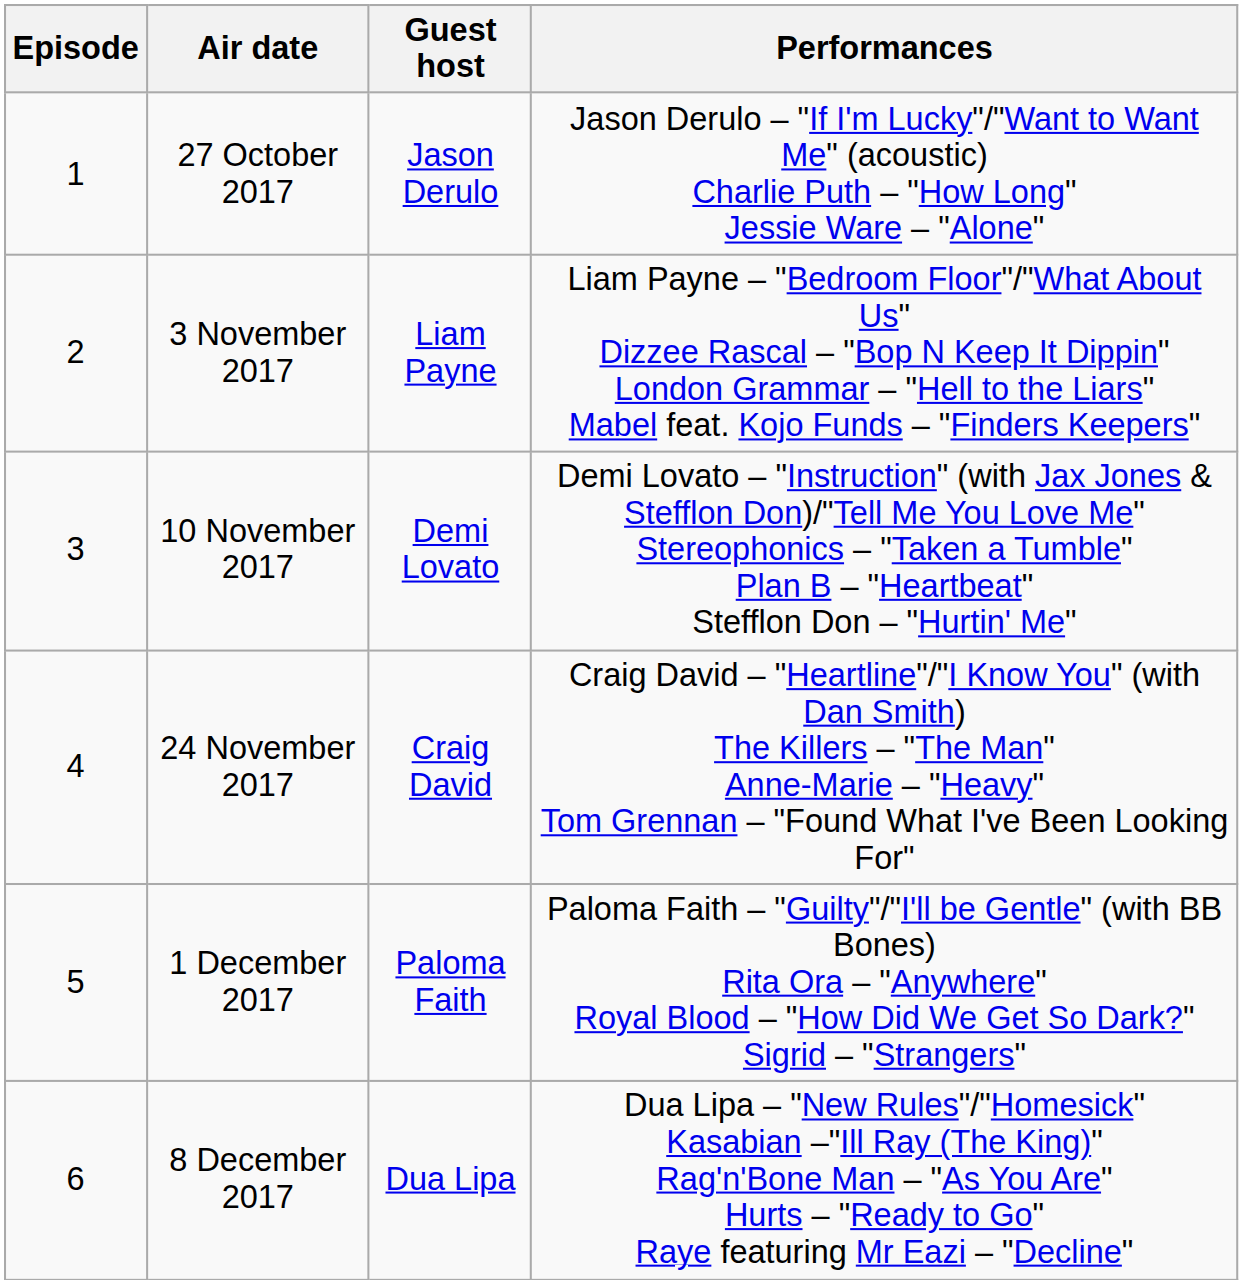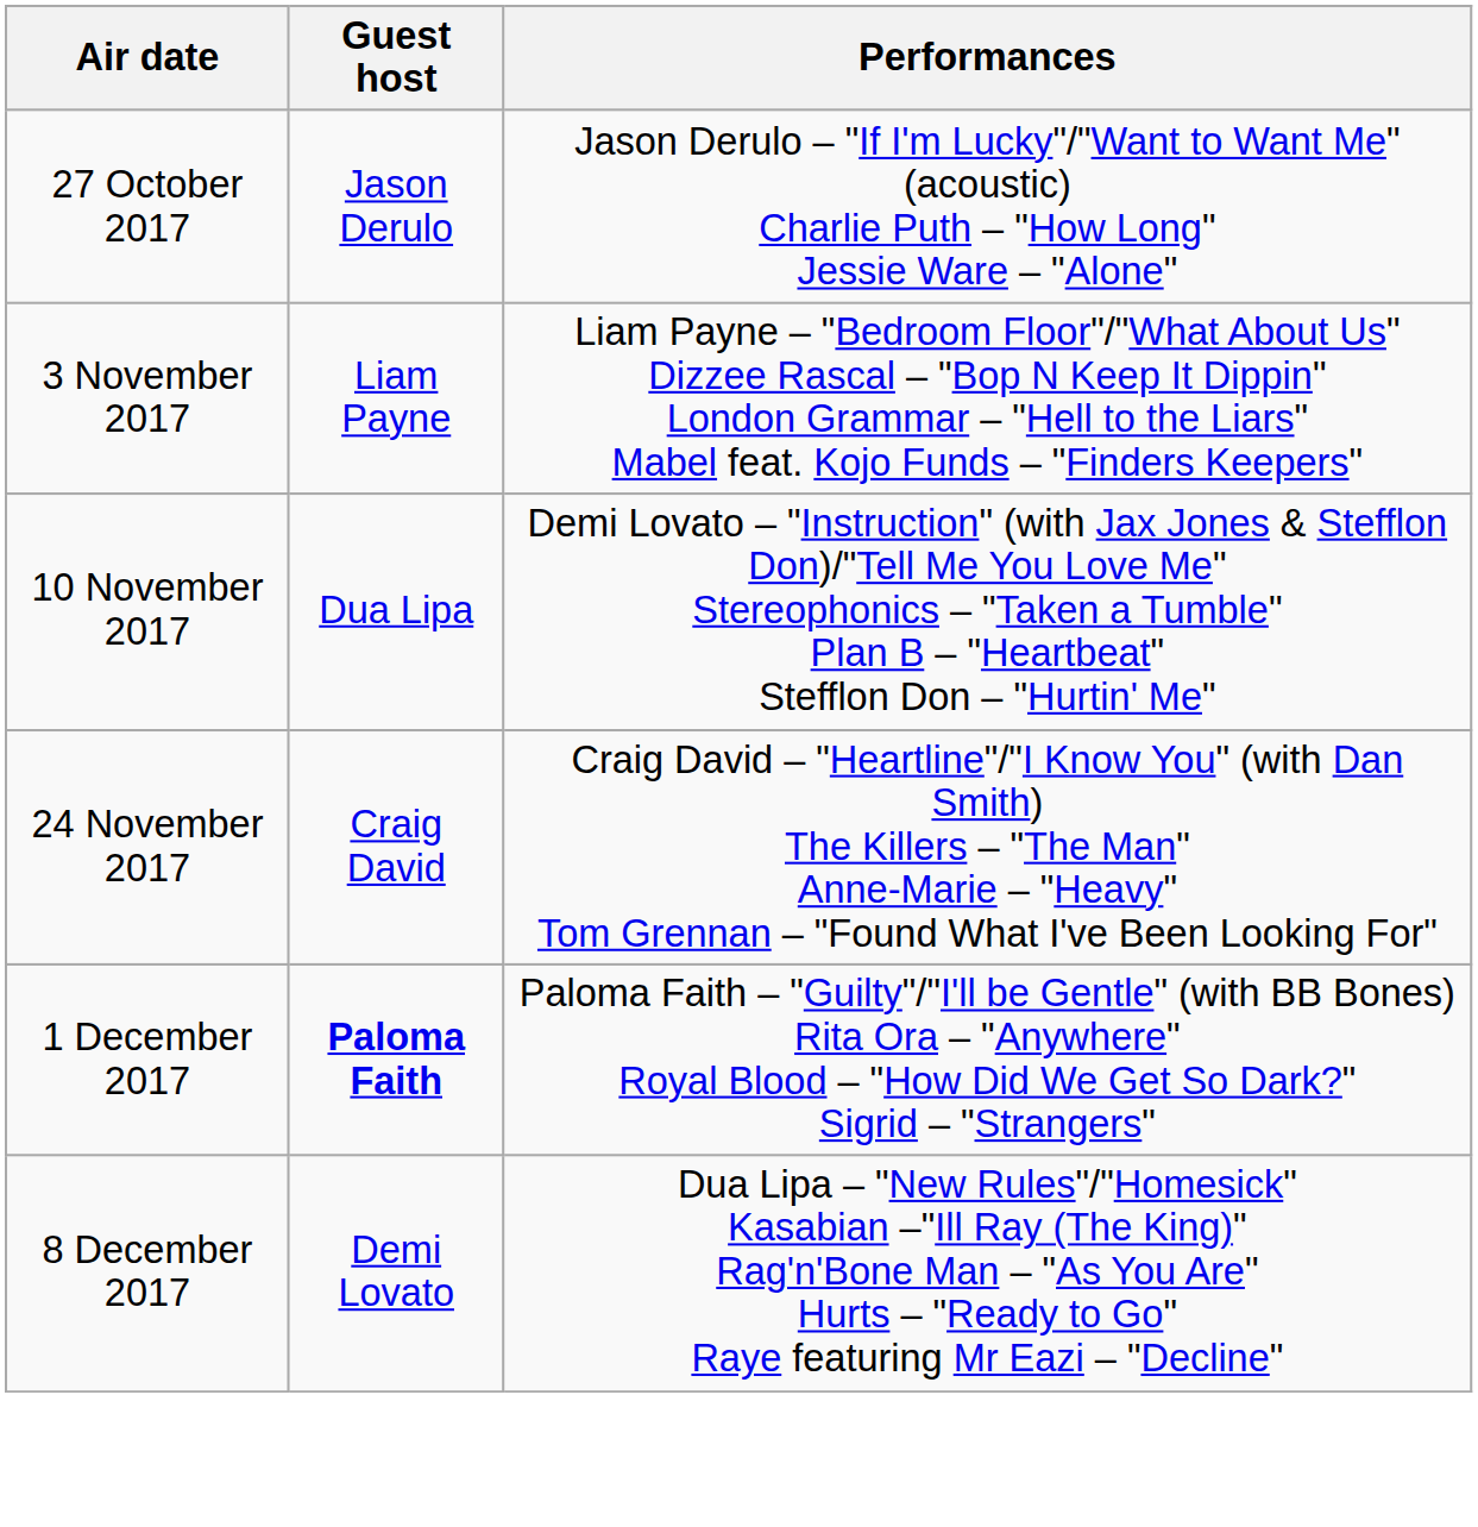- column: Episode | 1 | 2 | 3 | 4 | 5 | 6
10 November 2017 | Guest host: Demi Lovato -> Dua Lipa
1 December 2017 | Guest host: normal -> bold
8 December 2017 | Guest host: Dua Lipa -> Demi Lovato
